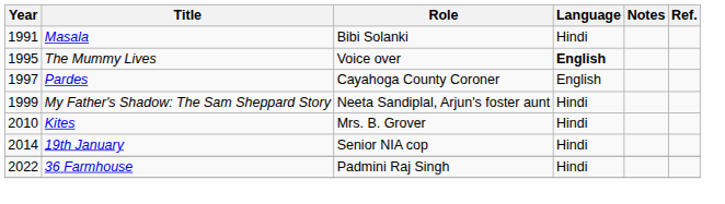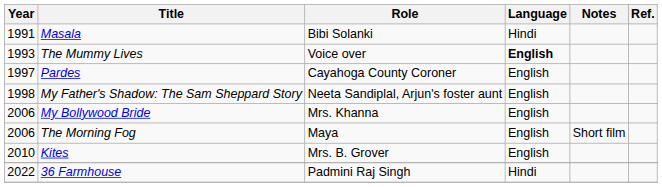The Mummy Lives | Year: 1995 -> 1993
My Father's Shadow: The Sam Sheppard Story | Year: 1999 -> 1998
My Father's Shadow: The Sam Sheppard Story | Language: Hindi -> English
+ row: 2006 | My Bollywood Bride | Mrs. Khanna | English
+ row: 2006 | The Morning Fog | Maya | English | Short film
Kites | Language: Hindi -> English
- row: 2014 | 19th January | Senior NIA cop | Hindi
